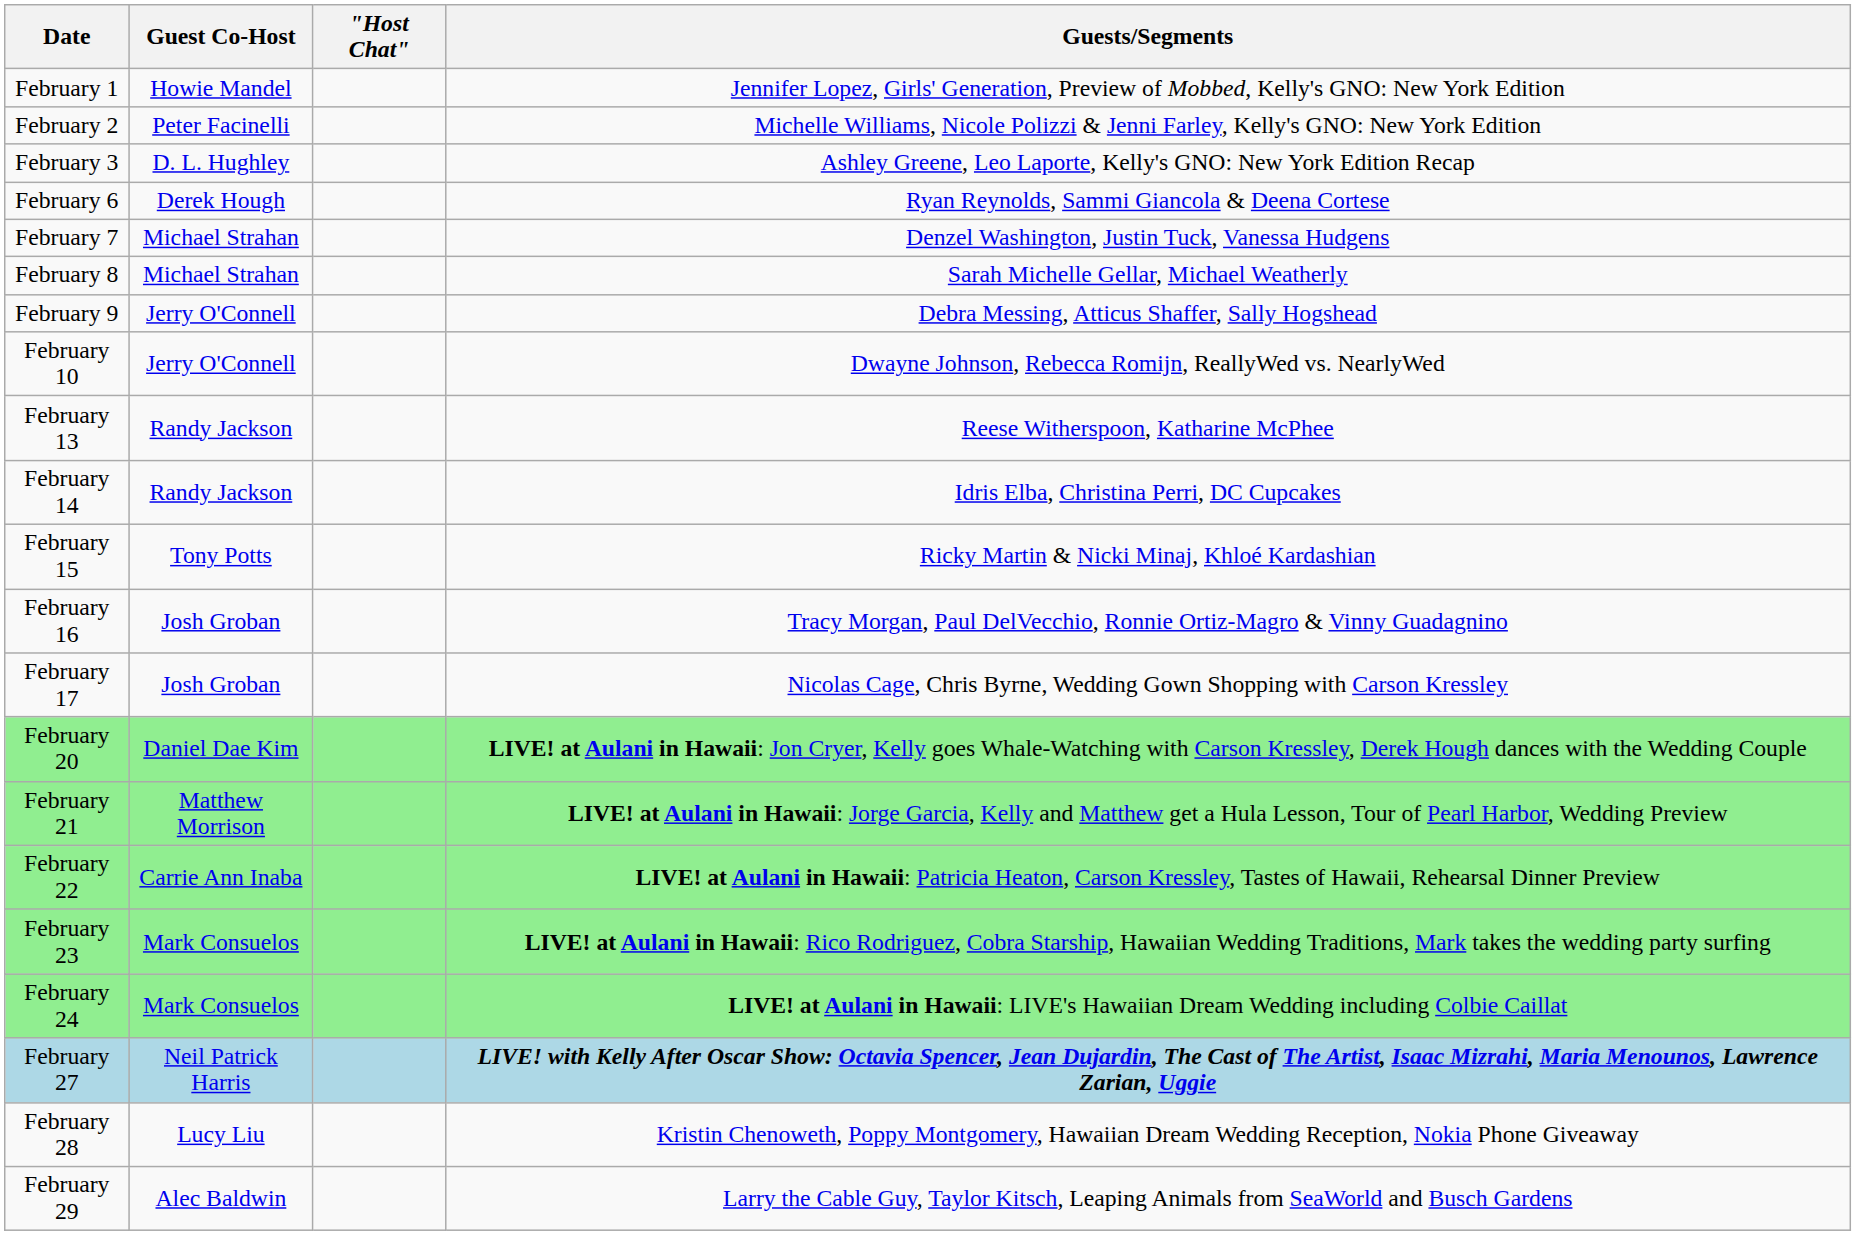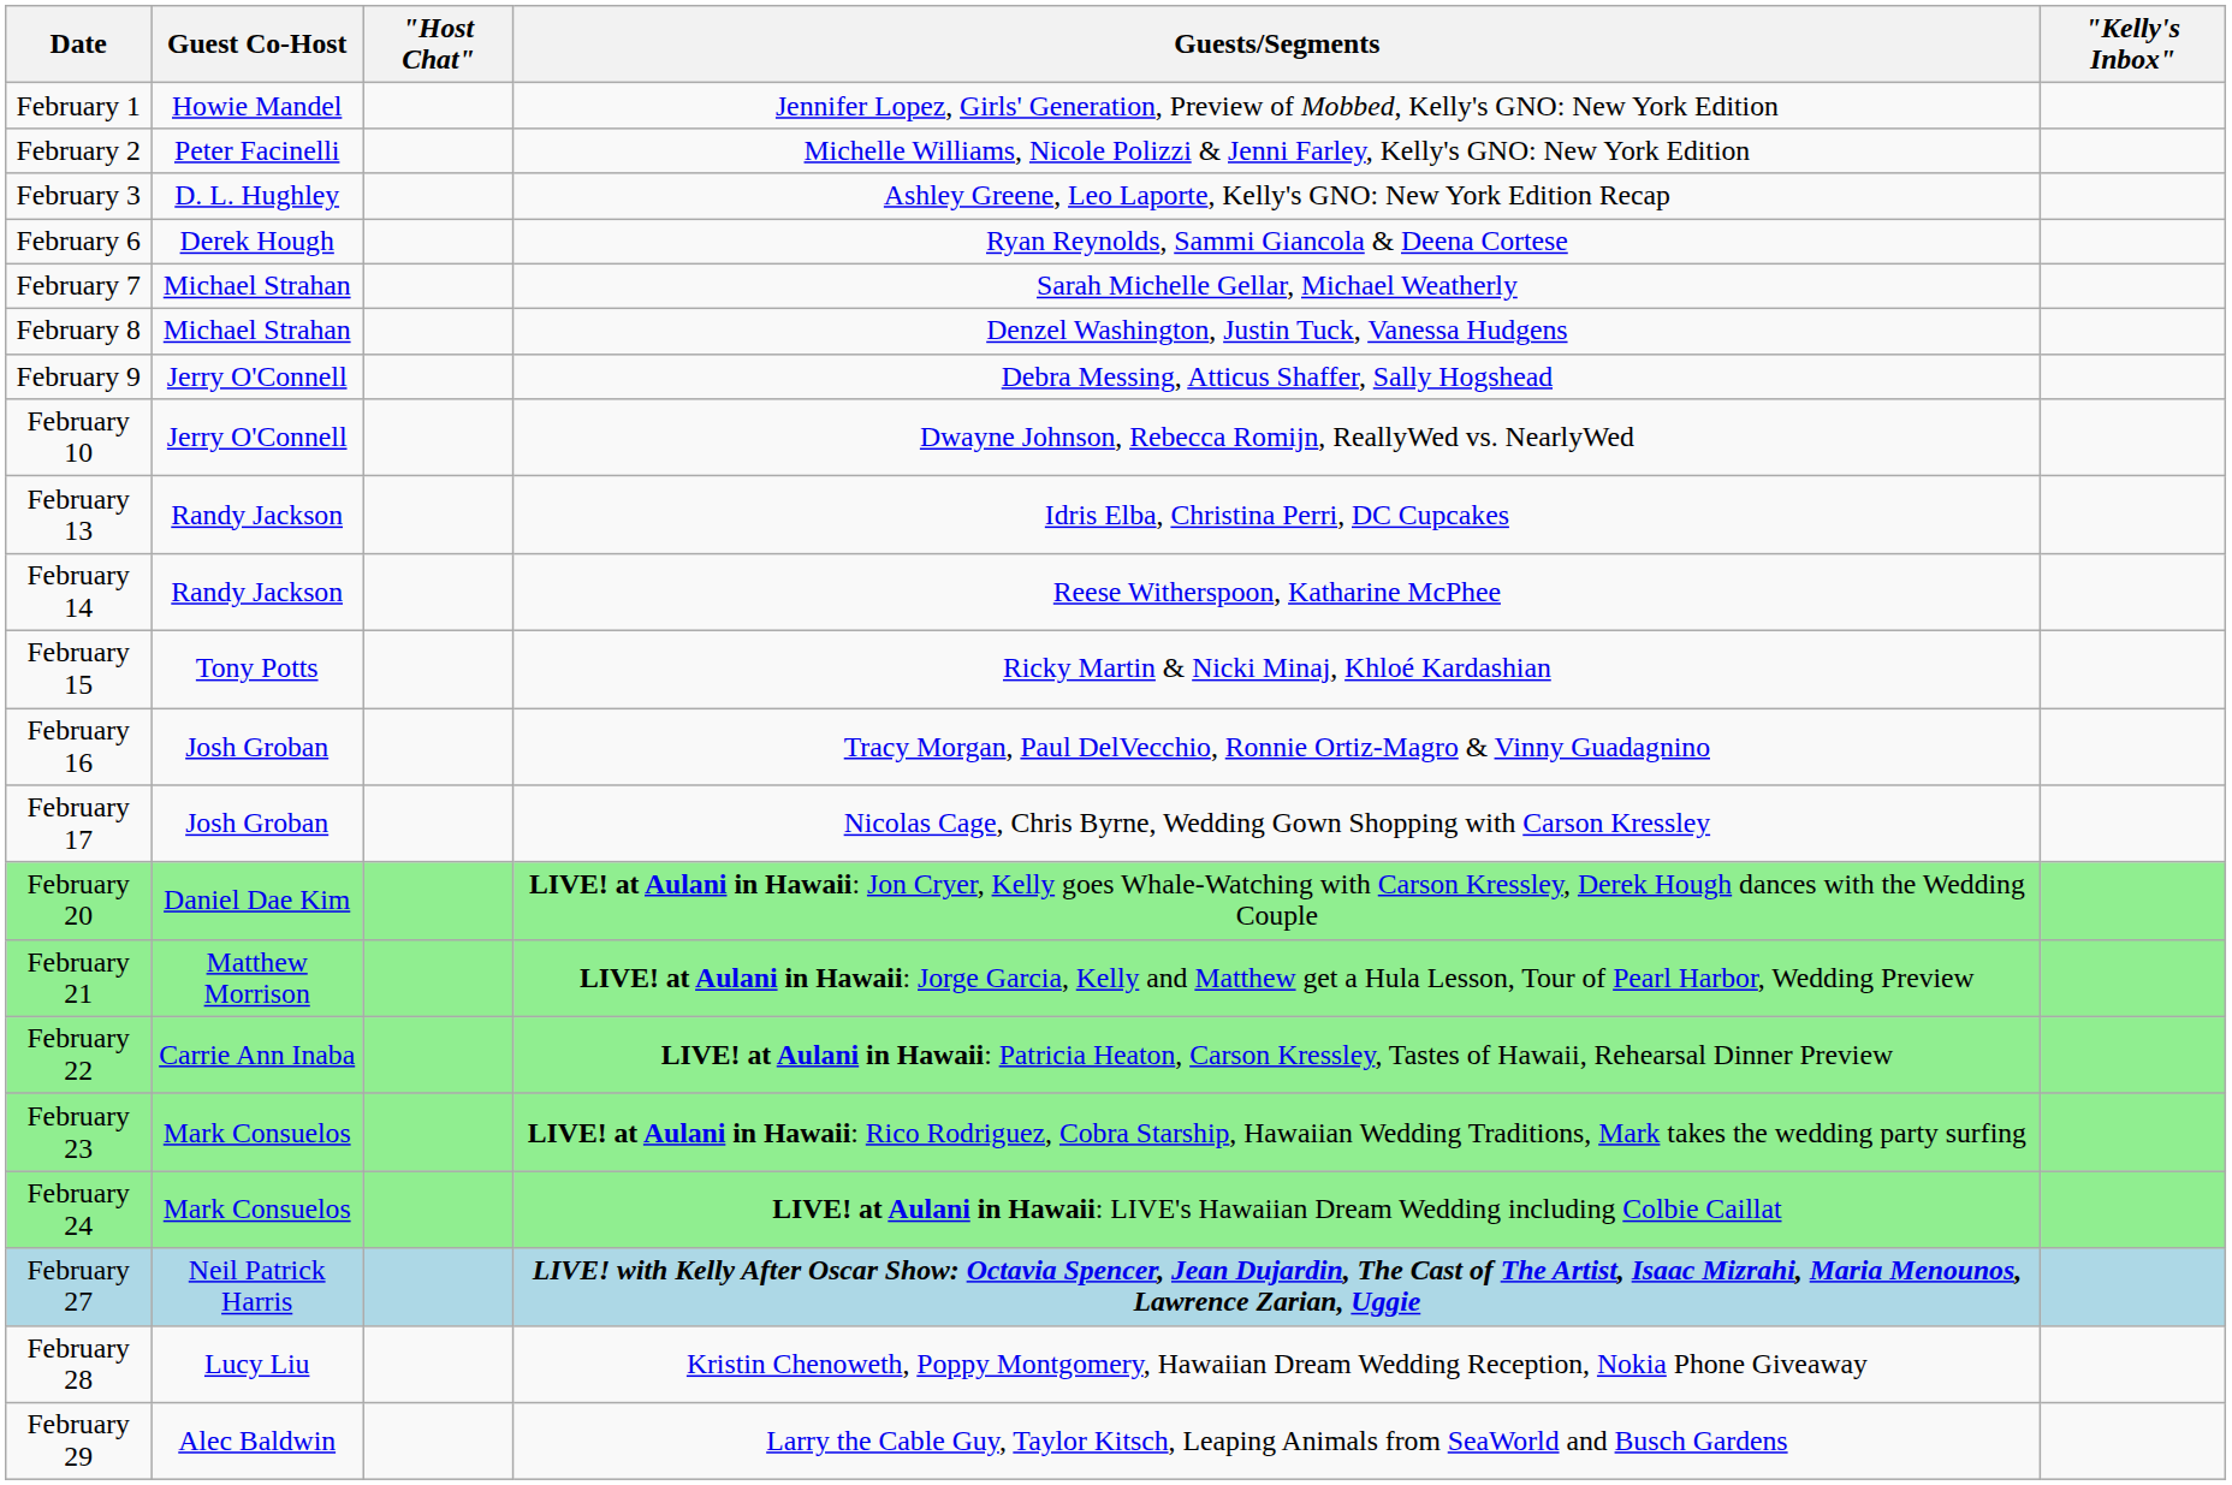+ column: "Kelly's Inbox"
February 7 | Guests/Segments: Denzel Washington, Justin Tuck, Vanessa Hudgens -> Sarah Michelle Gellar, Michael Weatherly
February 8 | Guests/Segments: Sarah Michelle Gellar, Michael Weatherly -> Denzel Washington, Justin Tuck, Vanessa Hudgens
February 13 | Guests/Segments: Reese Witherspoon, Katharine McPhee -> Idris Elba, Christina Perri, DC Cupcakes
February 14 | Guests/Segments: Idris Elba, Christina Perri, DC Cupcakes -> Reese Witherspoon, Katharine McPhee
